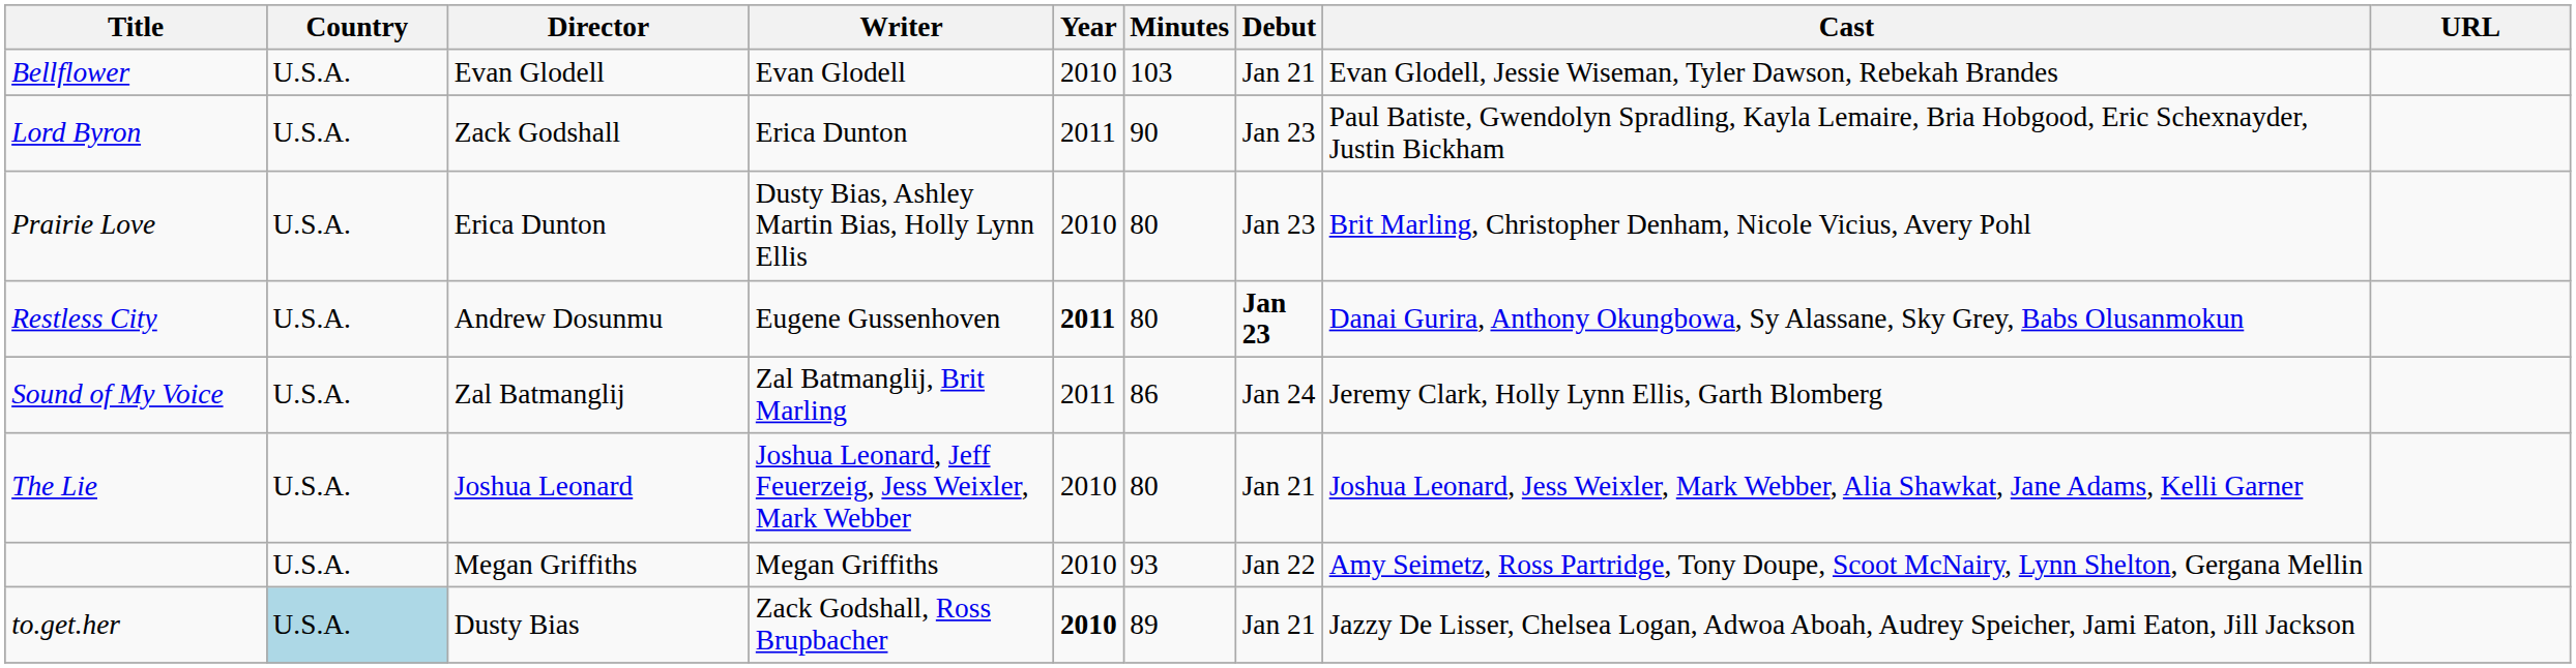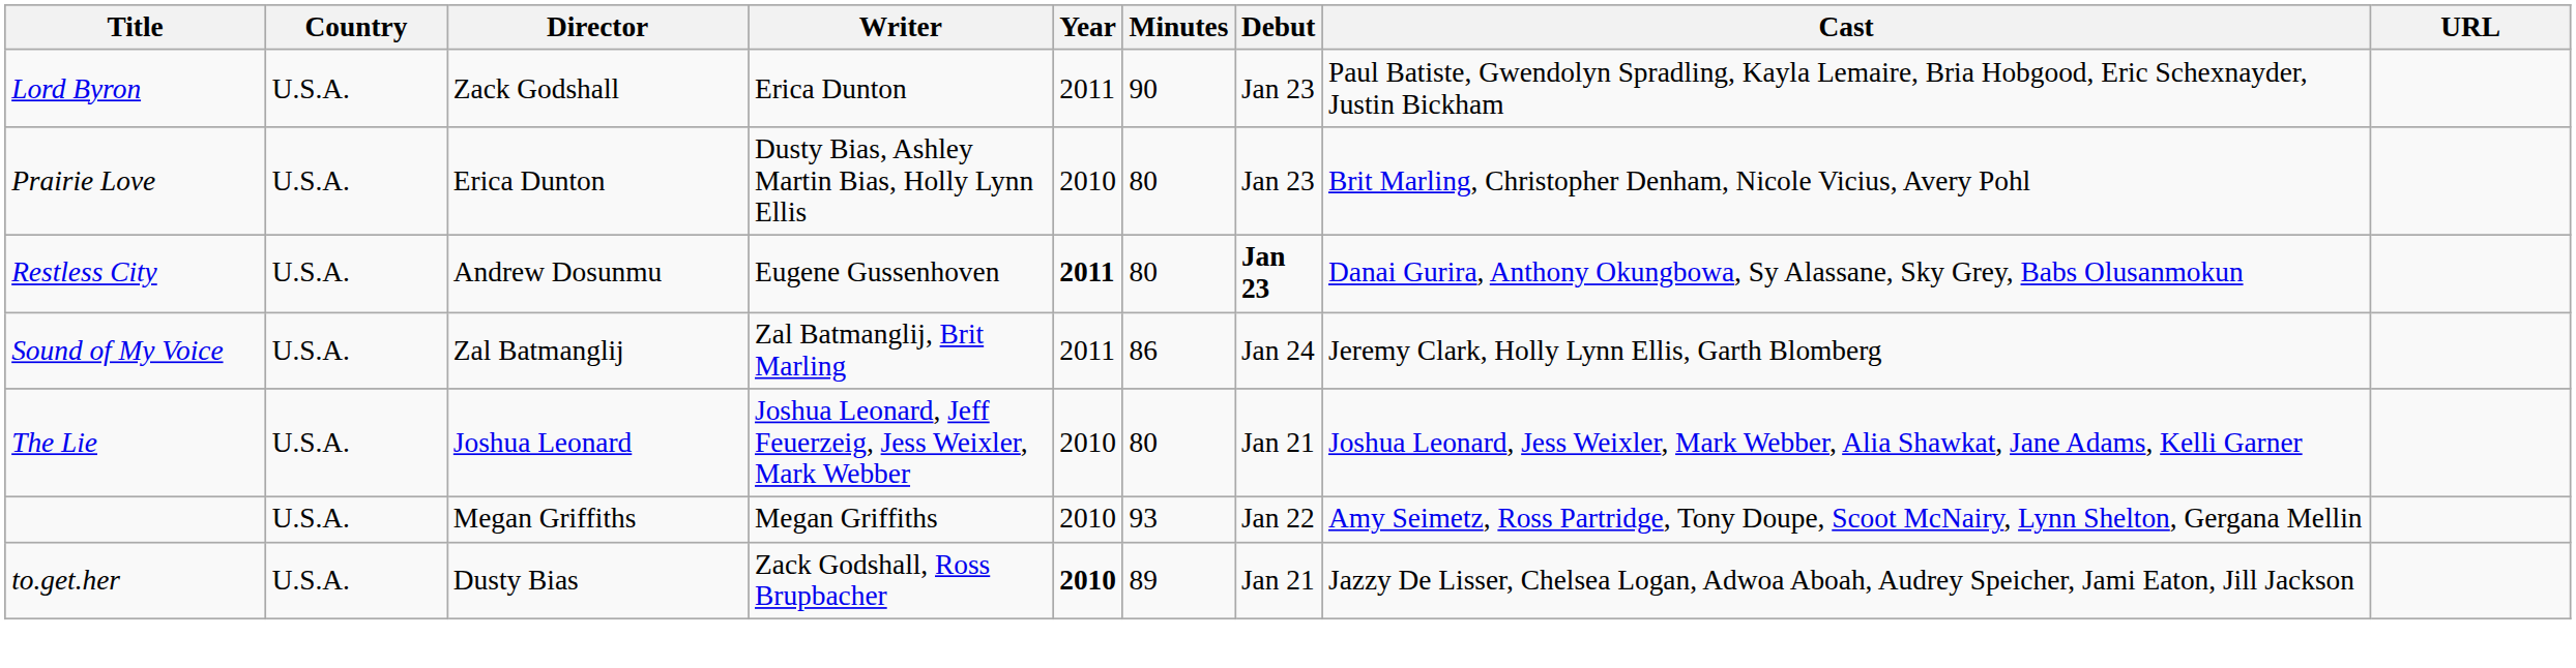- row: Bellflower | U.S.A. | Evan Glodell | Evan Glodell | 2010 | 103 | Jan 21 | Evan Glodell, Jessie Wiseman, Tyler Dawson, Rebekah Brandes
to.get.her | Country: lightblue background -> no background
